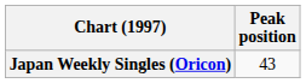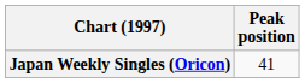Japan Weekly Singles (Oricon) | Peak position: 43 -> 41
